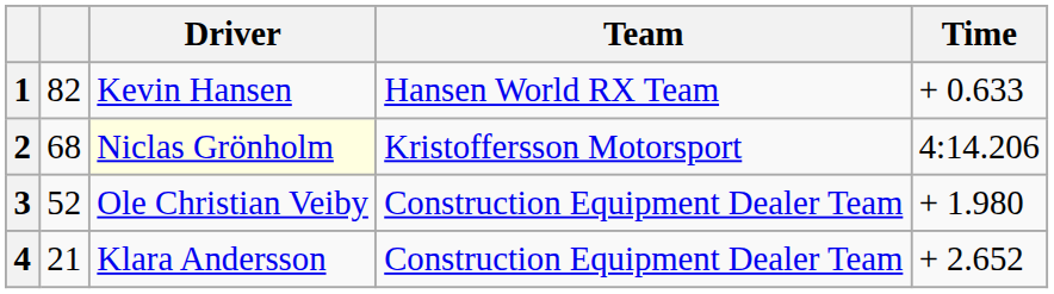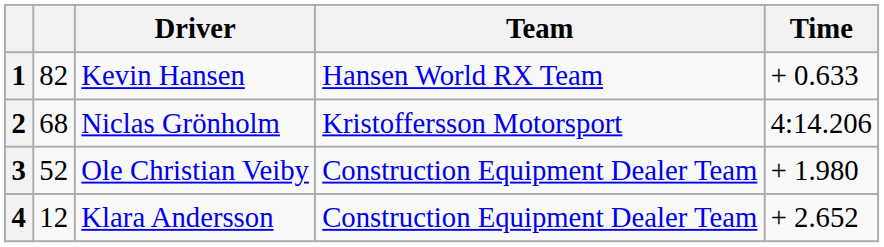2 | Driver: lightyellow background -> no background
4 | column 2: 21 -> 12
